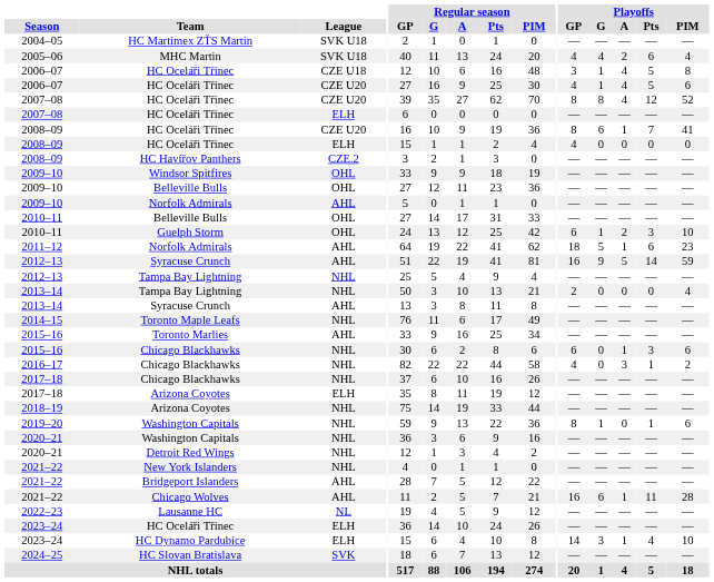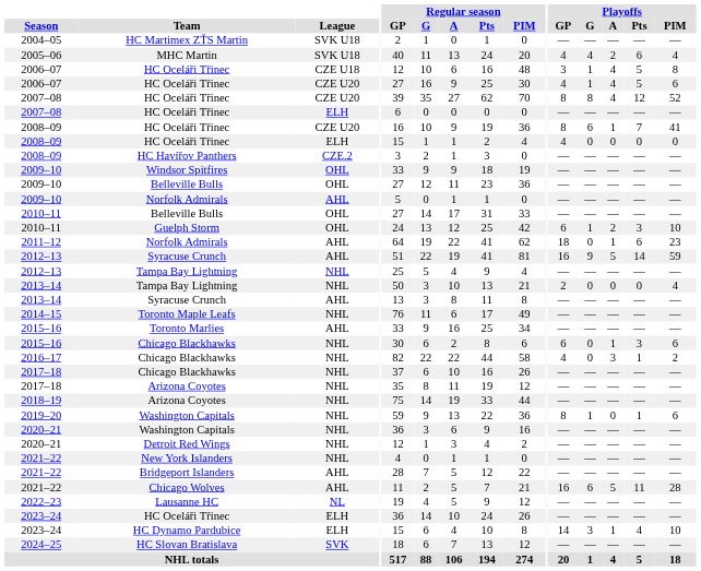2011–12 / Norfolk Admirals | Playoffs / G: 5 -> 0
2017–18 / Arizona Coyotes | League: ELH -> NHL
Chicago Wolves | Playoffs / A: 1 -> 5
